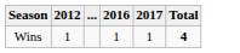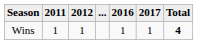+ column: 2011 | 1
